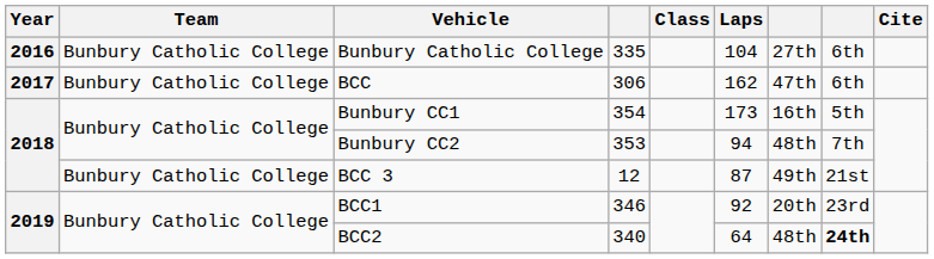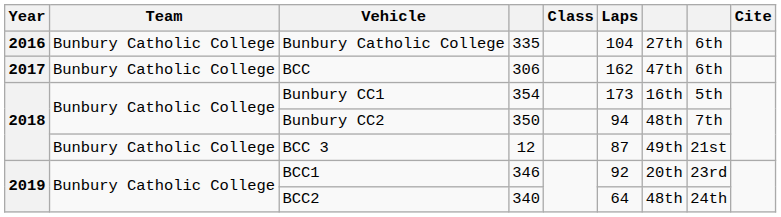Bunbury CC2 | column 4: 353 -> 350
BCC2 | column 8: bold -> normal
